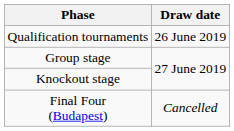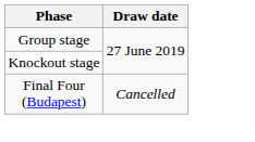- row: Qualification tournaments | 26 June 2019
